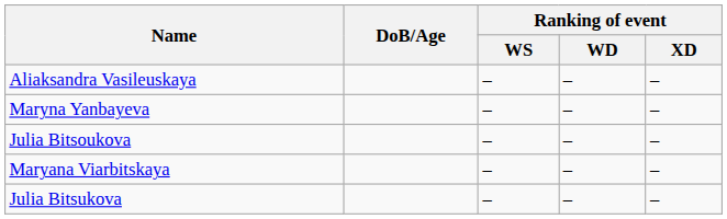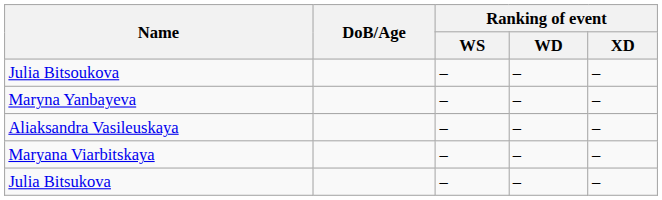rows swapped: Aliaksandra Vasileuskaya <-> Julia Bitsoukova
